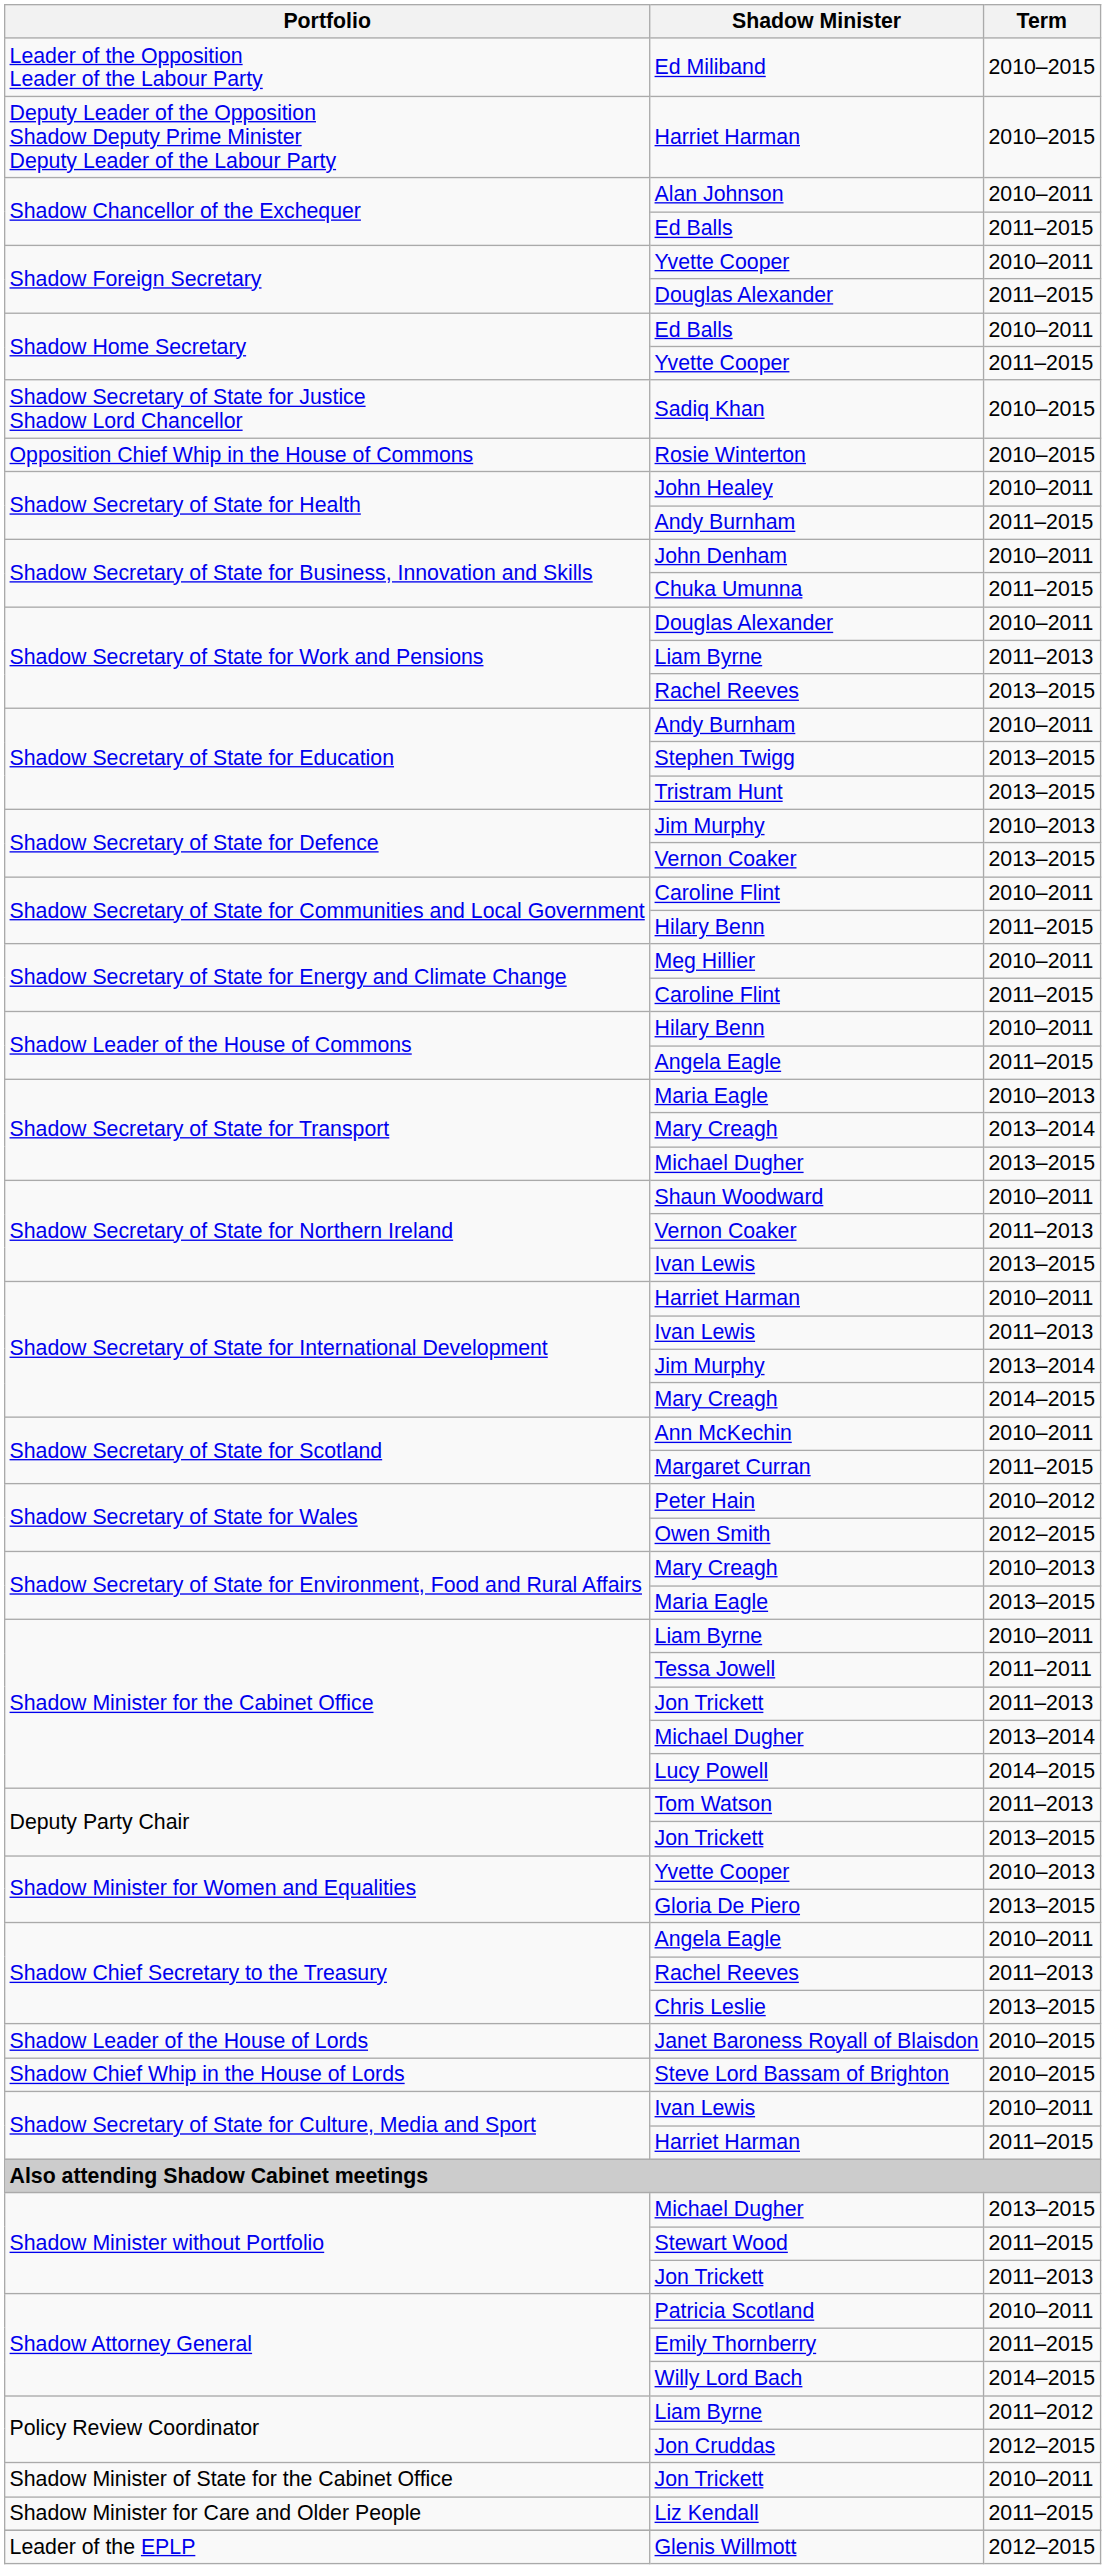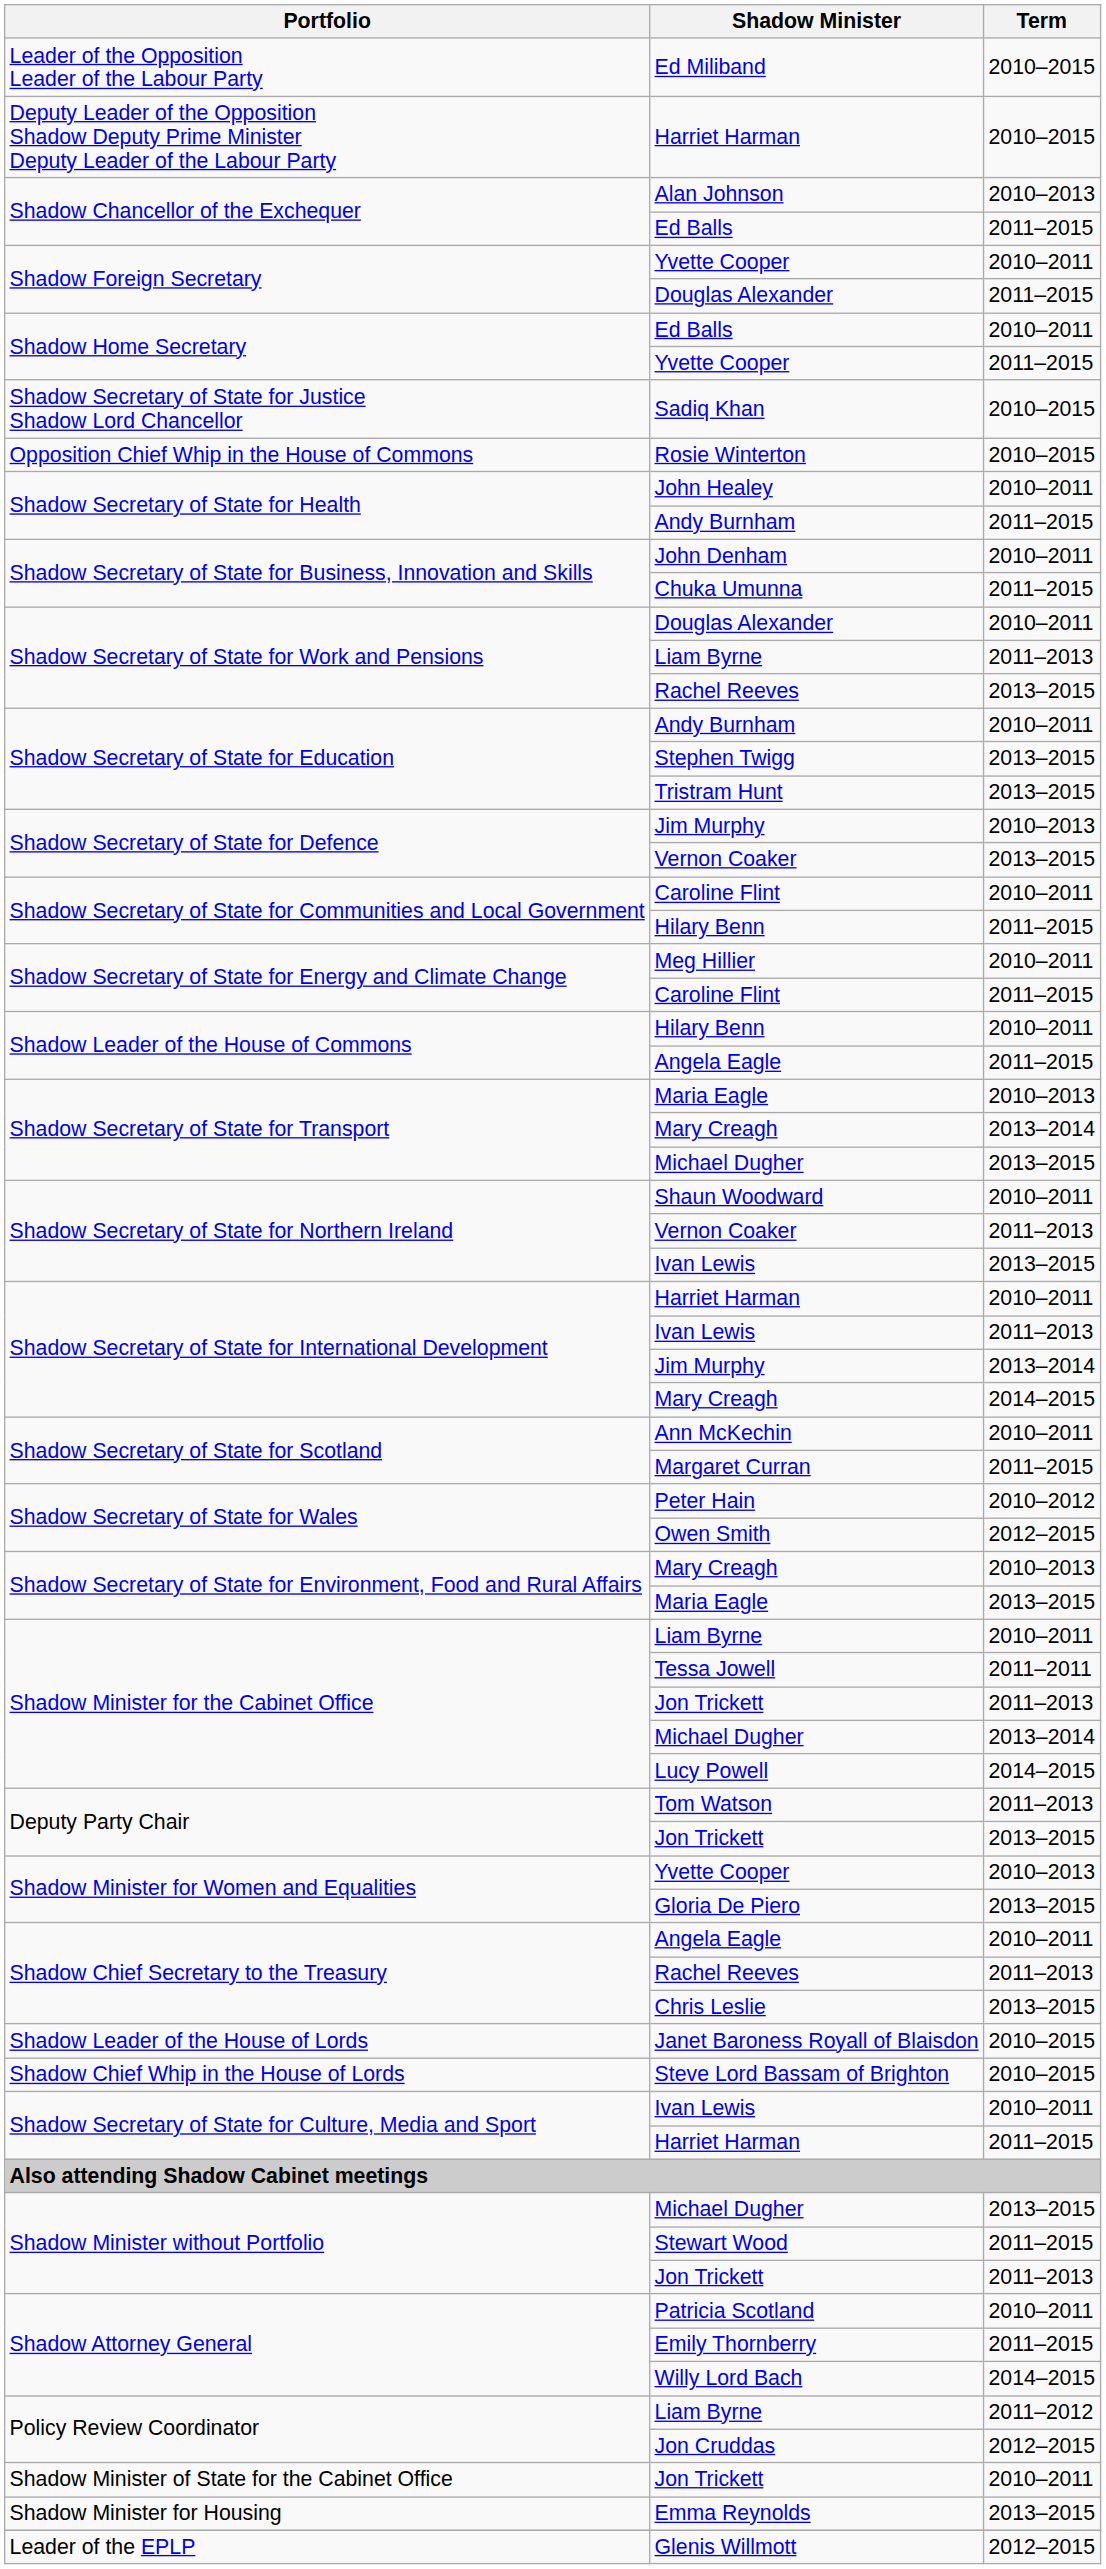Alan Johnson | Term: 2010–2011 -> 2010–2013
- row: Shadow Minister for Care and Older People | Liz Kendall | 2011–2015
+ row: Shadow Minister for Housing | Emma Reynolds | 2013–2015
